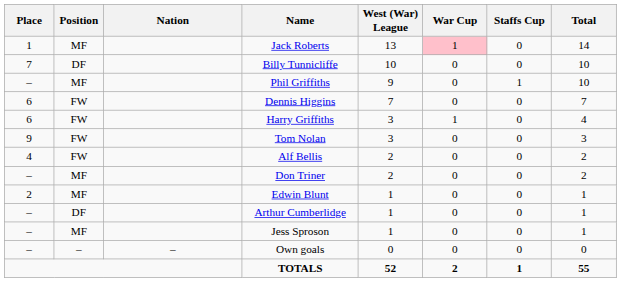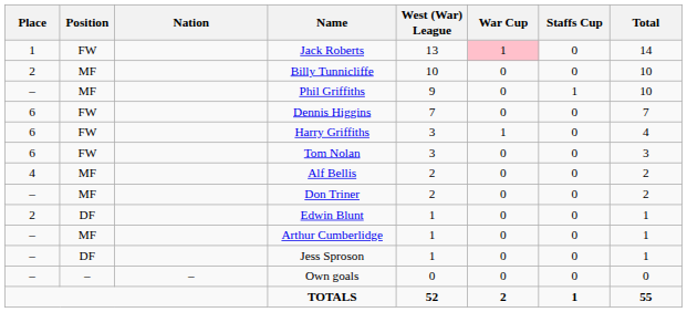Jack Roberts | Position: MF -> FW
Billy Tunnicliffe | Place: 7 -> 2
Billy Tunnicliffe | Position: DF -> MF
Tom Nolan | Place: 9 -> 6
Alf Bellis | Position: FW -> MF
Edwin Blunt | Position: MF -> DF
Arthur Cumberlidge | Position: DF -> MF
Jess Sproson | Position: MF -> DF
